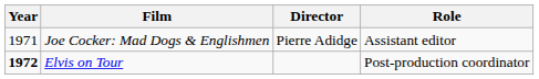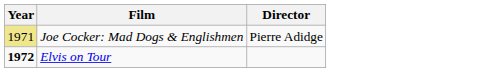- column: Role | Assistant editor | Post-production coordinator
Joe Cocker: Mad Dogs & Englishmen | Year: no background -> khaki background
